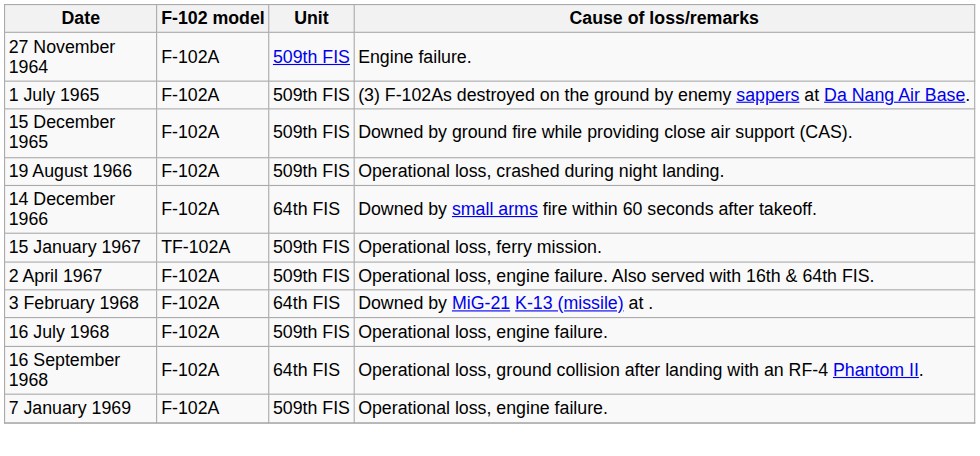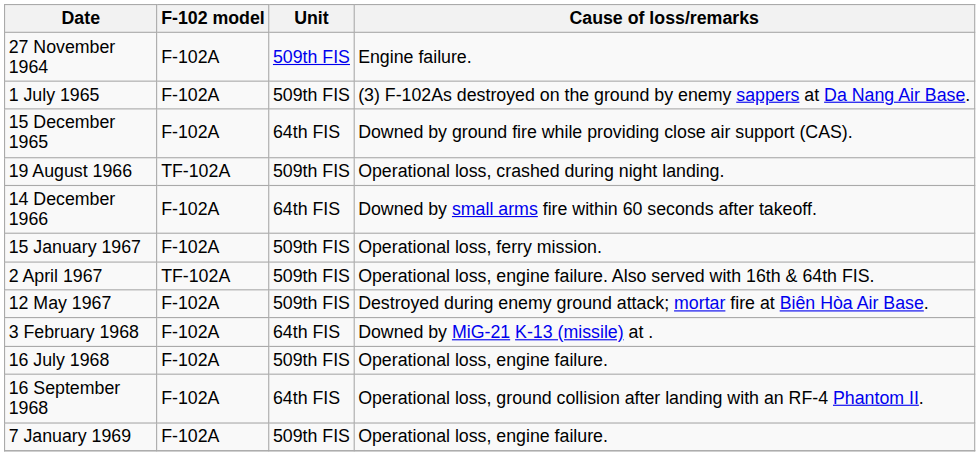15 December 1965 | Unit: 509th FIS -> 64th FIS
19 August 1966 | F-102 model: F-102A -> TF-102A
15 January 1967 | F-102 model: TF-102A -> F-102A
2 April 1967 | F-102 model: F-102A -> TF-102A
+ row: 12 May 1967 | F-102A | 509th FIS | Destroyed during enemy ground attack; mortar fire at Biên Hòa Air Base.
